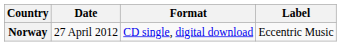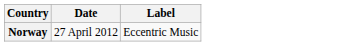- column: Format | CD single, digital download
